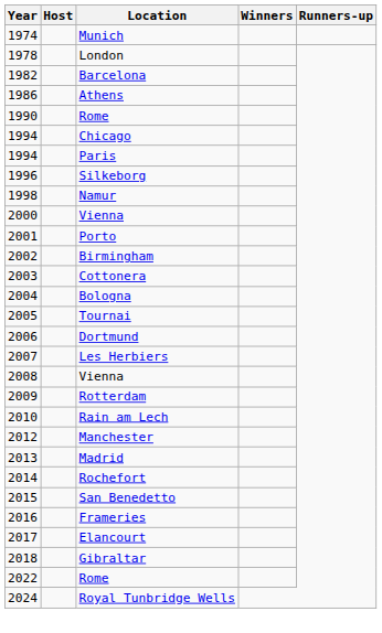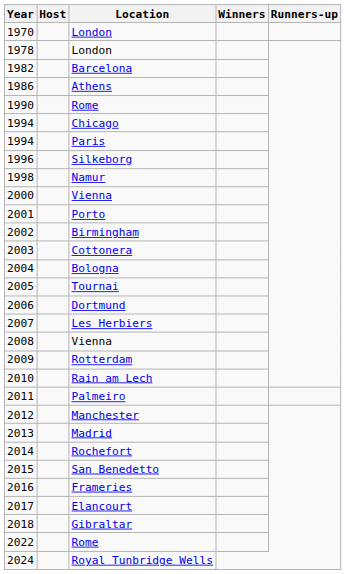+ row: 1970 | London
- row: 1974 | Munich
+ row: 2011 | Palmeiro
